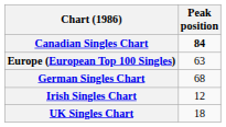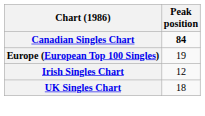Europe (European Top 100 Singles) | Peak position: 63 -> 19
- row: German Singles Chart | 68
